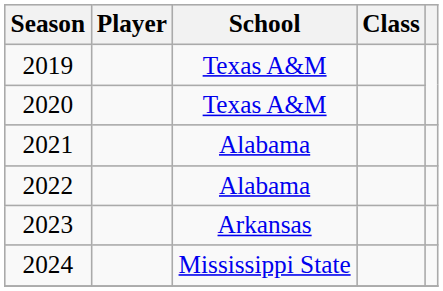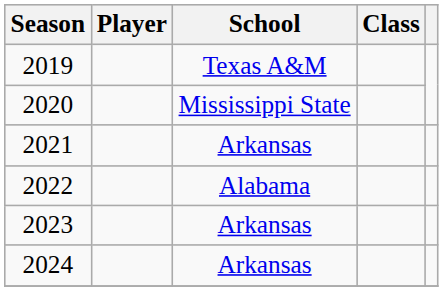2020 | School: Texas A&M -> Mississippi State
2021 | School: Alabama -> Arkansas
2024 | School: Mississippi State -> Arkansas
